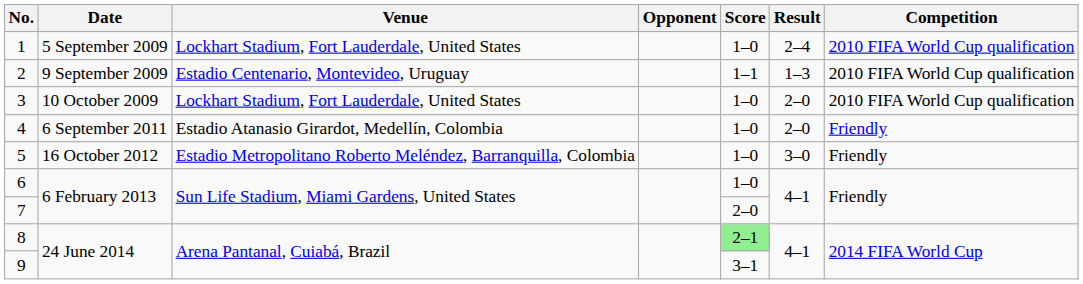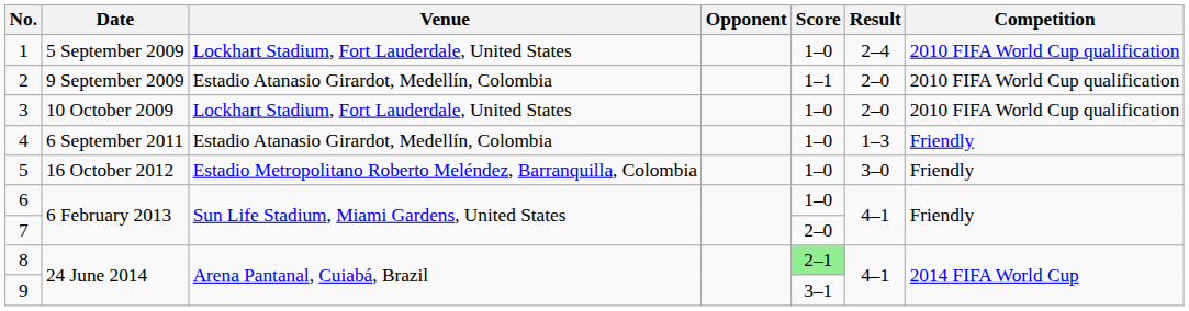2 | Venue: Estadio Centenario, Montevideo, Uruguay -> Estadio Atanasio Girardot, Medellín, Colombia
2 | Result: 1–3 -> 2–0
4 | Result: 2–0 -> 1–3
